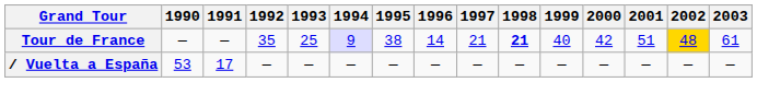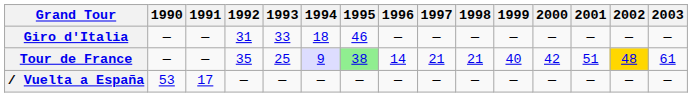+ row: Giro d'Italia | — | — | 31 | 33 | 18 | 46 | — | — | — | — | — | — | — | —
Tour de France | 1995: no background -> lightgreen background
Tour de France | 1998: bold -> normal
